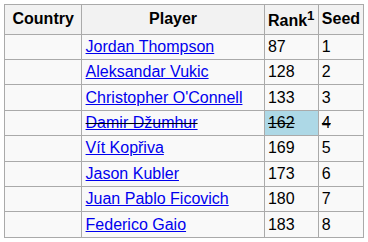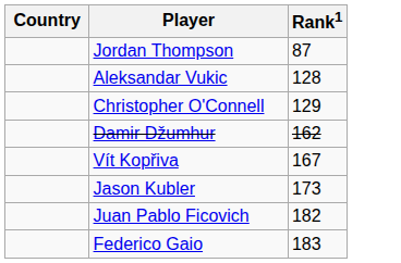- column: Seed | 1 | 2 | 3 | 4 | 5 | 6 | 7 | 8
Christopher O'Connell | Rank1: 133 -> 129
Damir Džumhur | Rank1: lightblue background -> no background
Vít Kopřiva | Rank1: 169 -> 167
Juan Pablo Ficovich | Rank1: 180 -> 182
